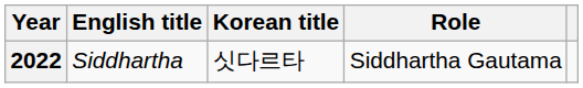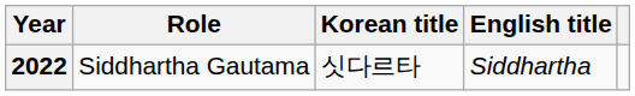columns swapped: English title <-> Role
